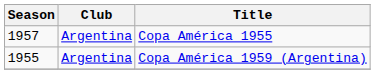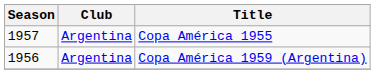Copa América 1959 (Argentina) | Season: 1955 -> 1956
